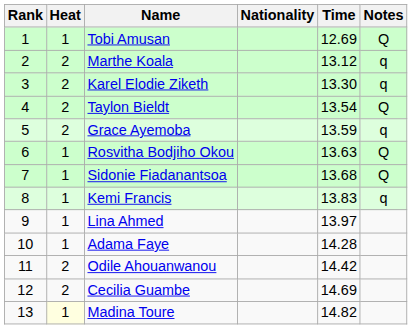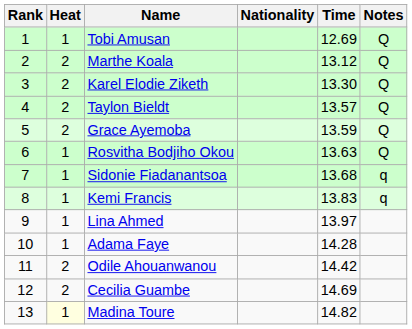Marthe Koala | Notes: q -> Q
Karel Elodie Ziketh | Notes: q -> Q
Taylon Bieldt | Time: 13.54 -> 13.57
Grace Ayemoba | Notes: q -> Q
Sidonie Fiadanantsoa | Notes: Q -> q
